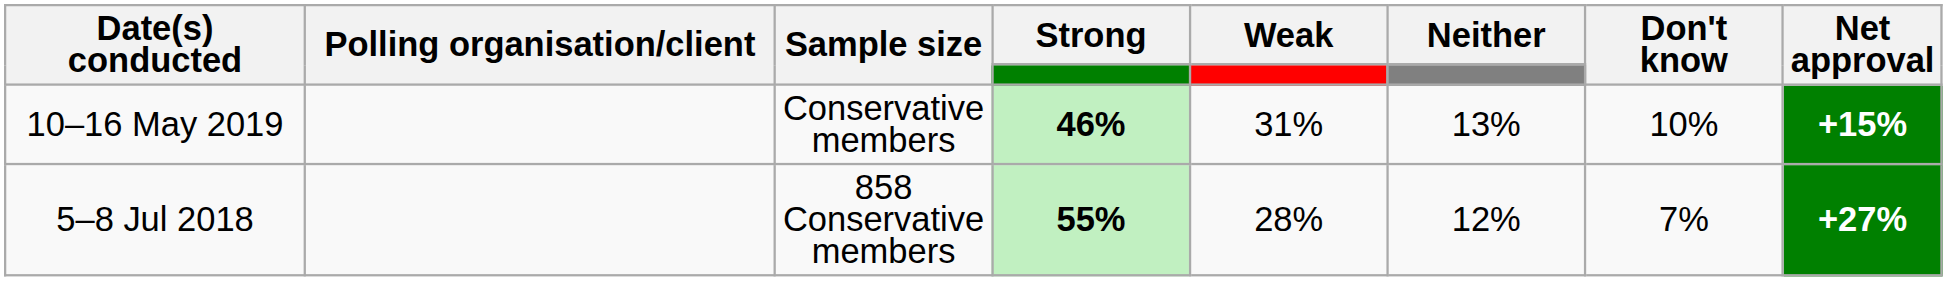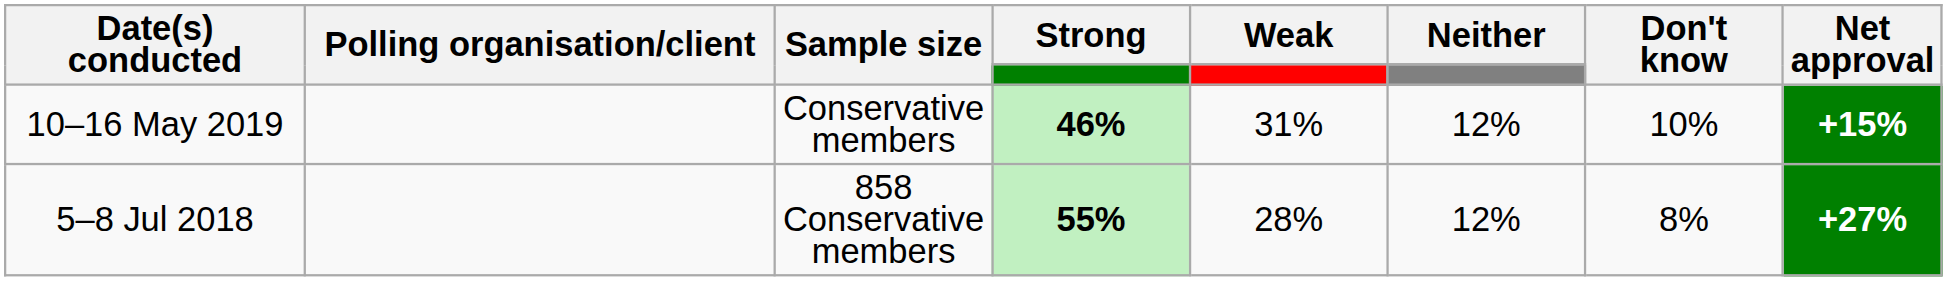10–16 May 2019 | Neither: 13% -> 12%
5–8 Jul 2018 | Don't know: 7% -> 8%
